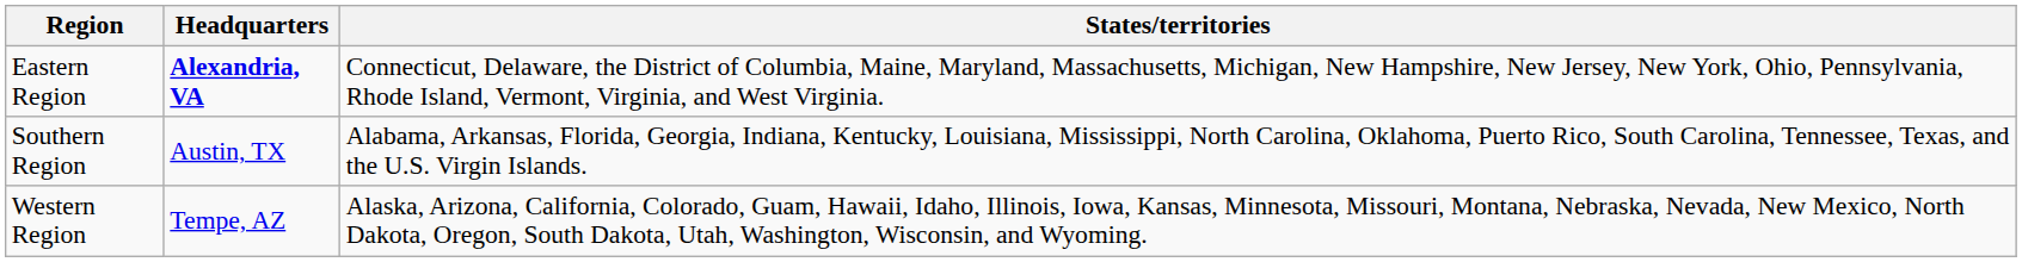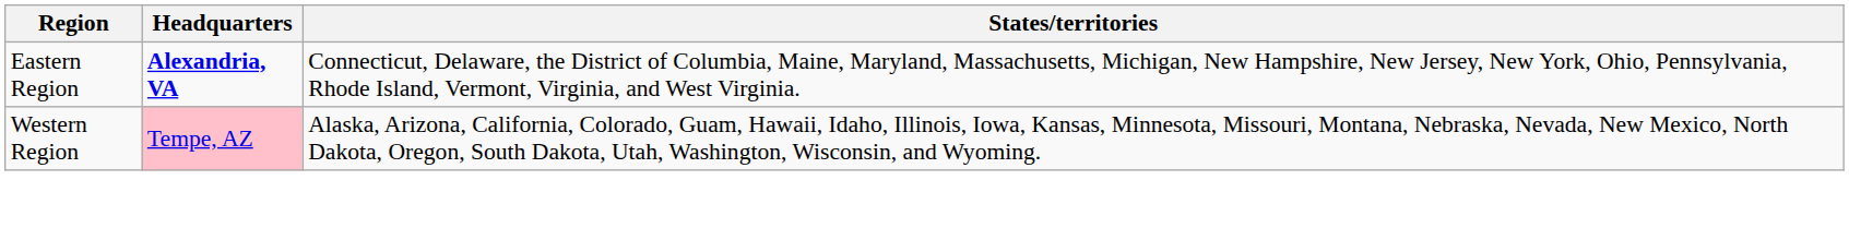- row: Southern Region | Austin, TX | Alabama, Arkansas, Florida, Georgia, Indiana, Kentucky, Louisiana, Mississippi, North Carolina, Oklahoma, Puerto Rico, South Carolina, Tennessee, Texas, and the U.S. Virgin Islands.
Western Region | Headquarters: no background -> pink background
